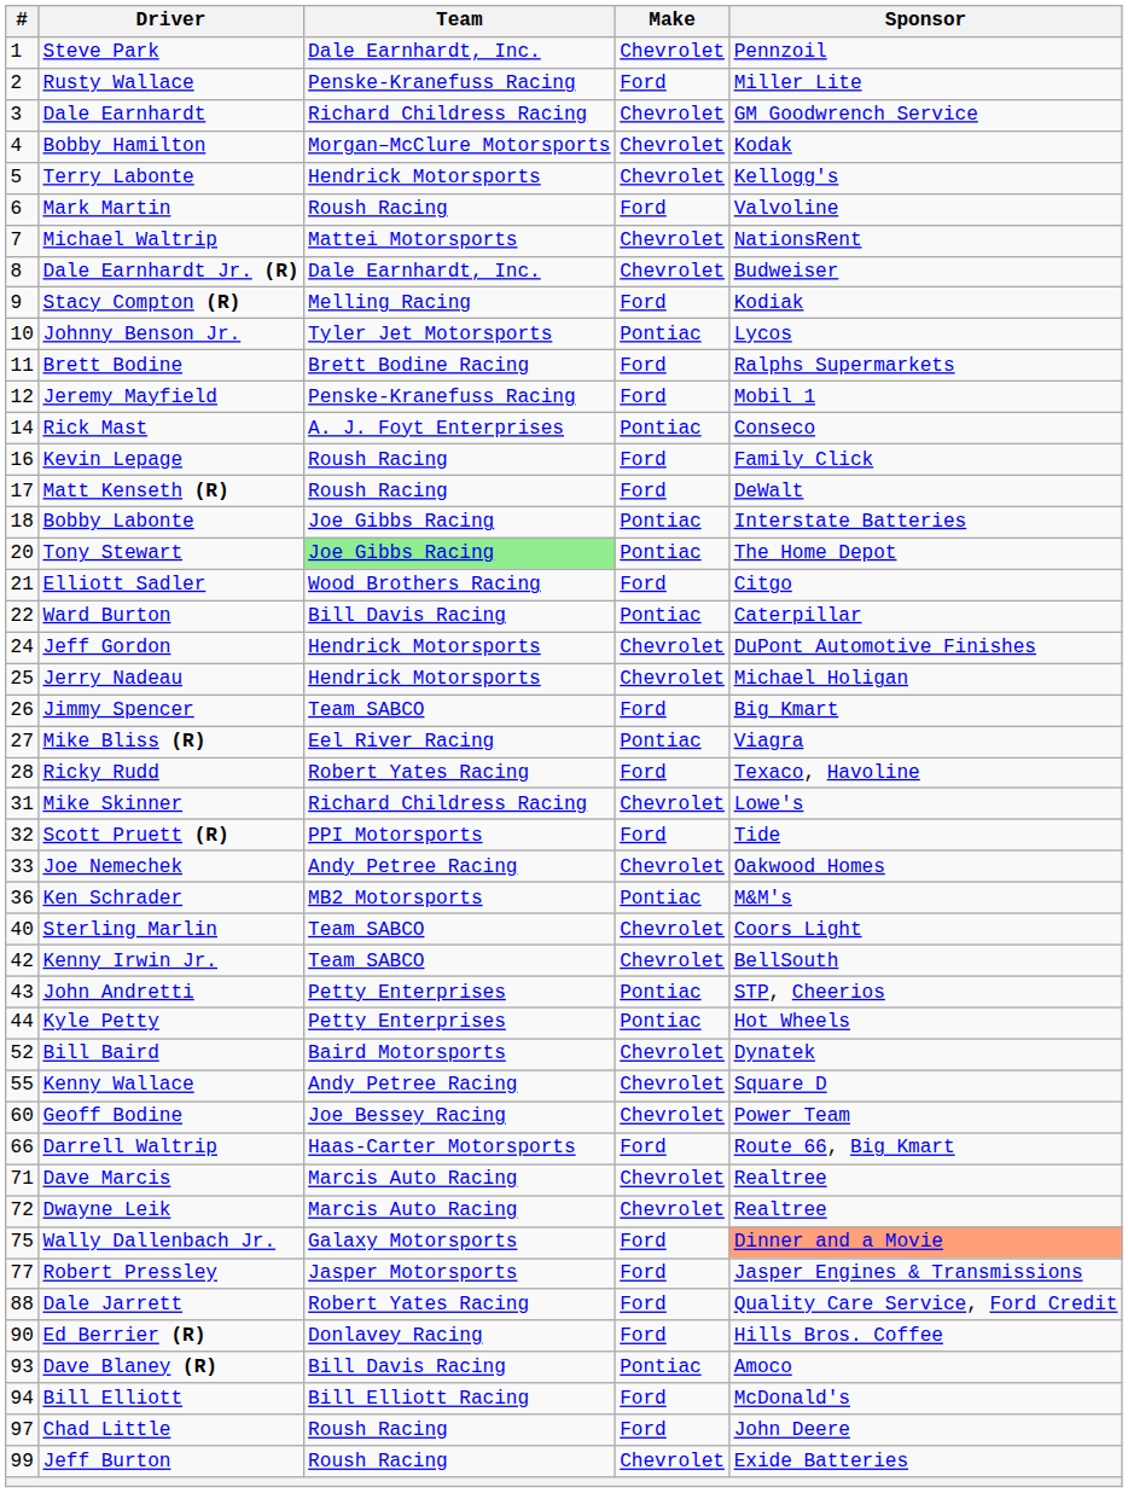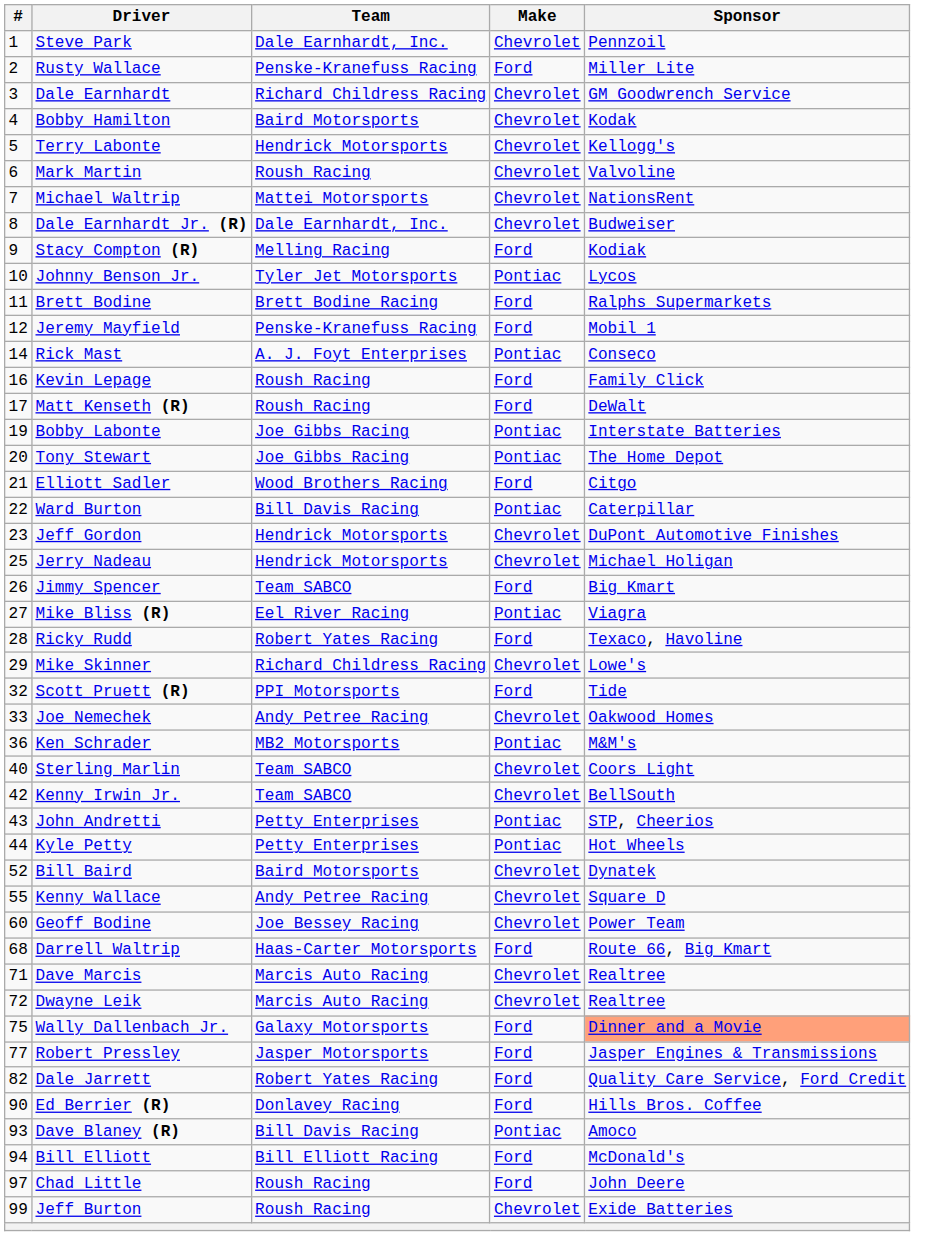Bobby Hamilton | Team: Morgan–McClure Motorsports -> Baird Motorsports
Mark Martin | Make: Ford -> Chevrolet
Bobby Labonte | #: 18 -> 19
Tony Stewart | Team: lightgreen background -> no background
Jeff Gordon | #: 24 -> 23
Mike Skinner | #: 31 -> 29
Darrell Waltrip | #: 66 -> 68
Dale Jarrett | #: 88 -> 82
